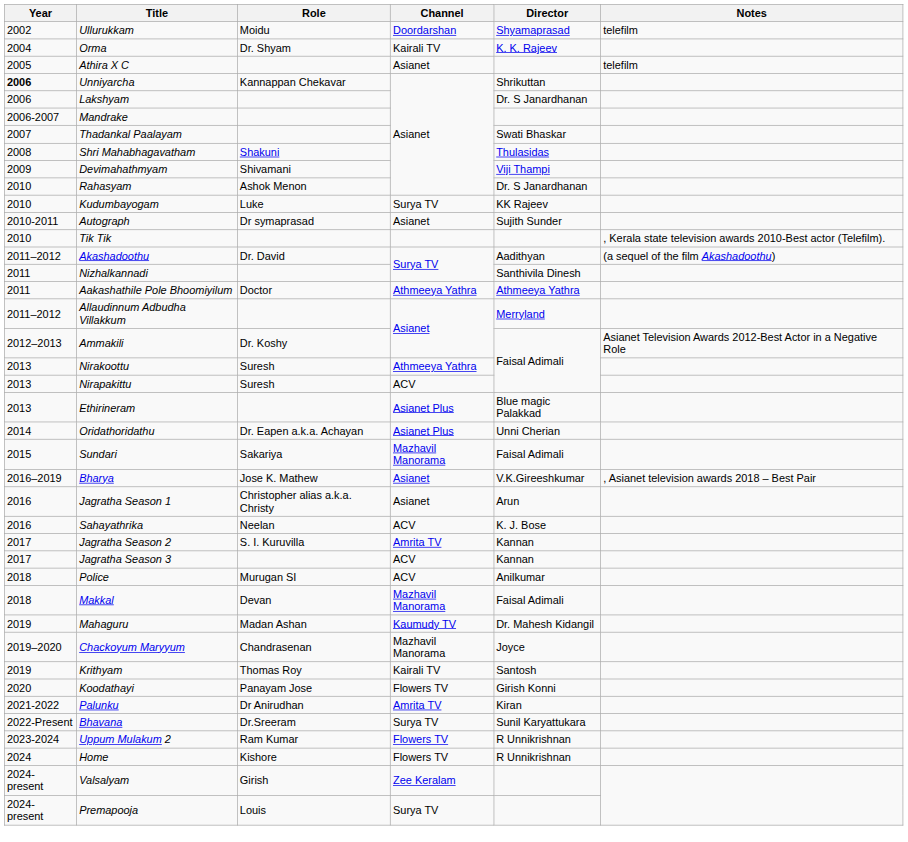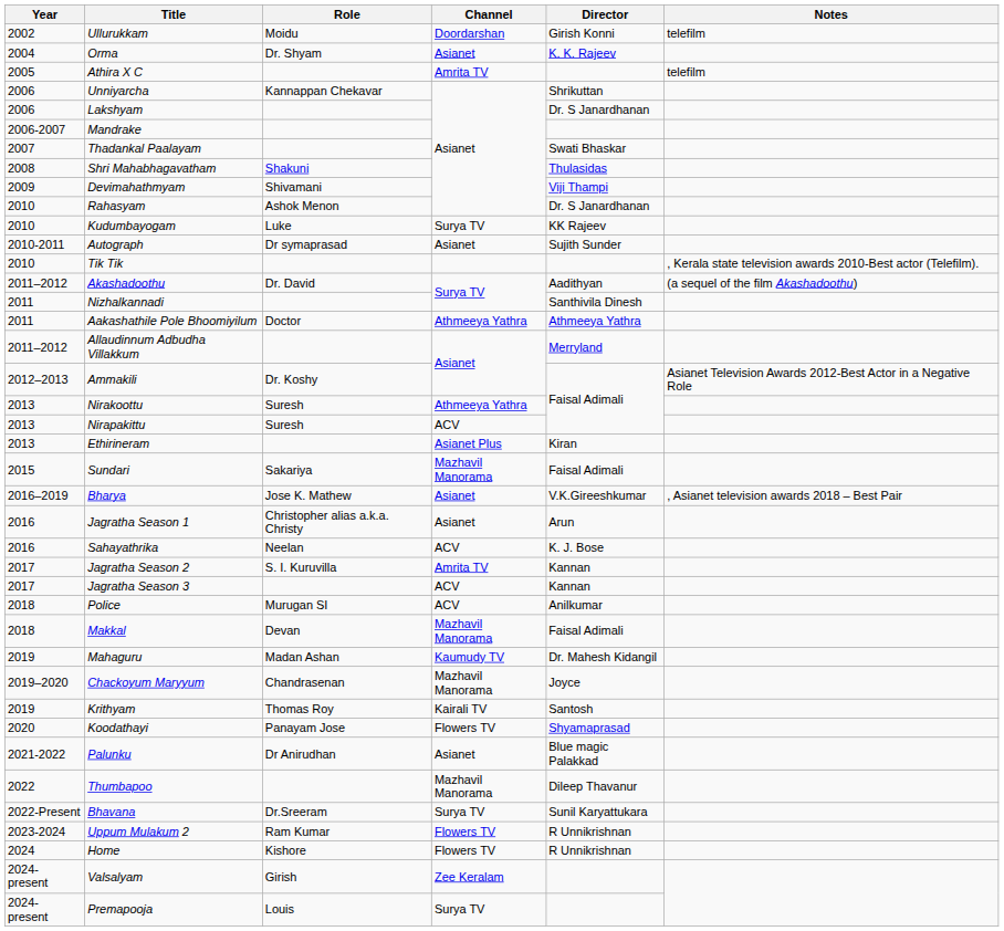Ullurukkam | Director: Shyamaprasad -> Girish Konni
Orma | Channel: Kairali TV -> Asianet
Athira X C | Channel: Asianet -> Amrita TV
Unniyarcha | Year: bold -> normal
Ethirineram | Director: Blue magic Palakkad -> Kiran
- row: 2014 | Oridathoridathu | Dr. Eapen a.k.a. Achayan | Asianet Plus | Unni Cherian
Koodathayi | Director: Girish Konni -> Shyamaprasad
Palunku | Channel: Amrita TV -> Asianet
Palunku | Director: Kiran -> Blue magic Palakkad
+ row: 2022 | Thumbapoo | Mazhavil Manorama | Dileep Thavanur
